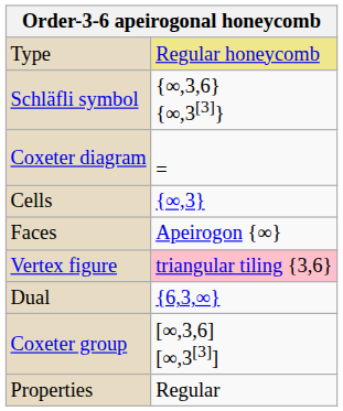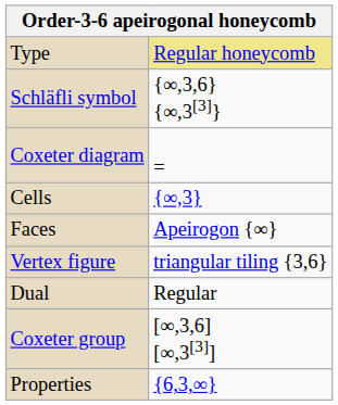Vertex figure | column 2: pink background -> no background
Dual | column 2: {6,3,∞} -> Regular
Properties | column 2: Regular -> {6,3,∞}
